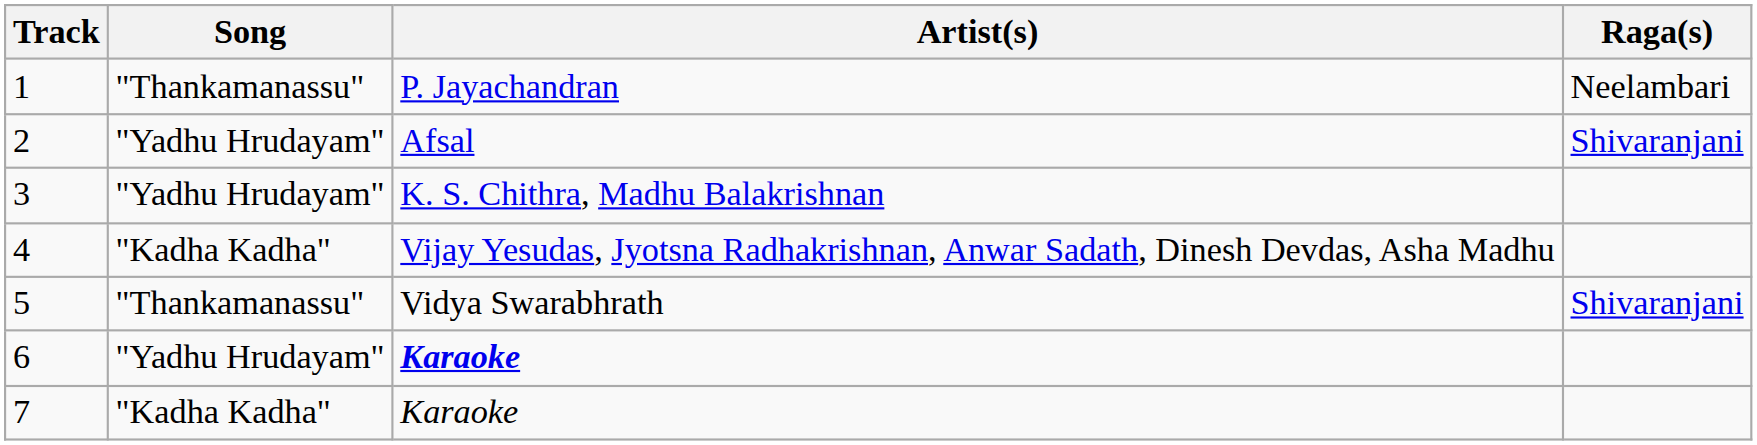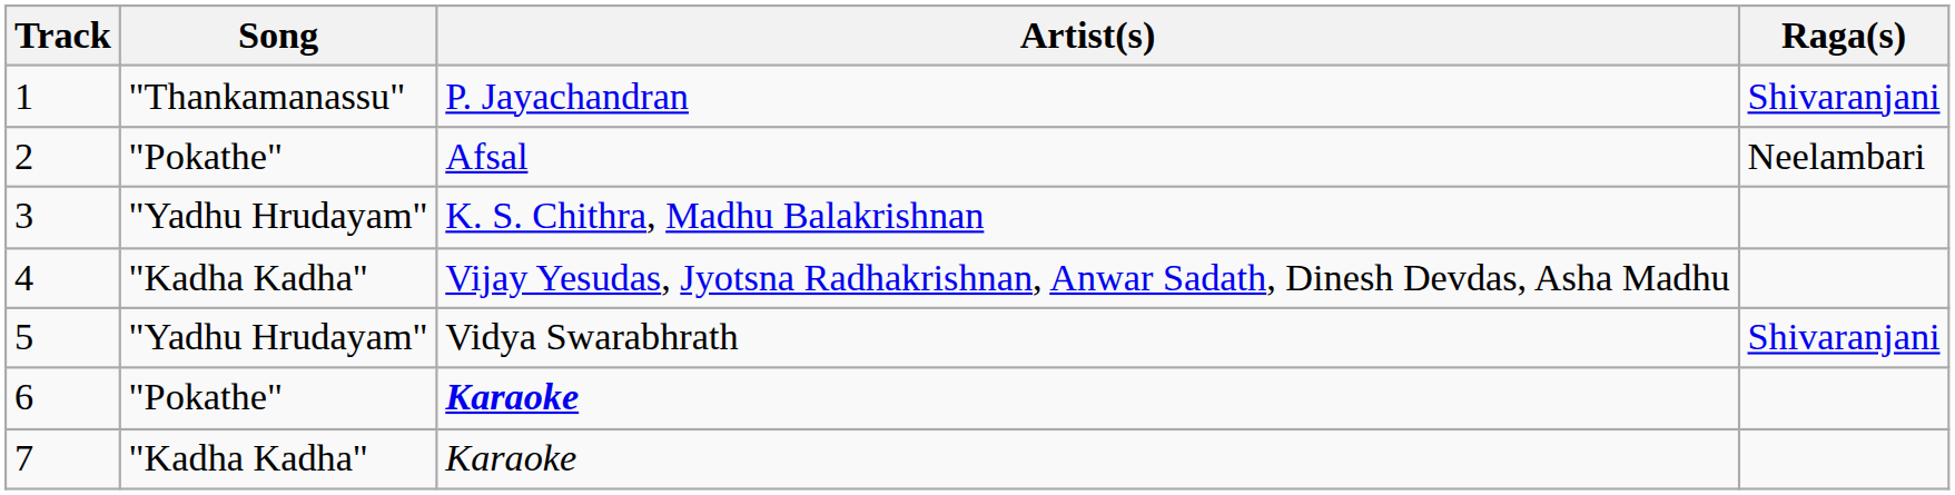1 | Raga(s): Neelambari -> Shivaranjani
2 | Song: "Yadhu Hrudayam" -> "Pokathe"
2 | Raga(s): Shivaranjani -> Neelambari
5 | Song: "Thankamanassu" -> "Yadhu Hrudayam"
6 | Song: "Yadhu Hrudayam" -> "Pokathe"
